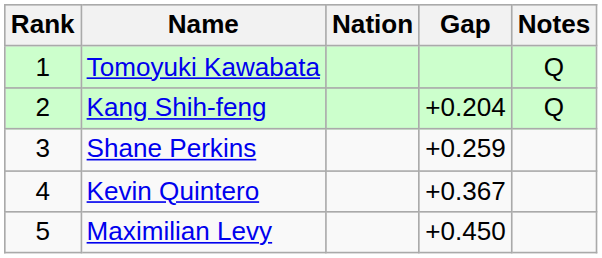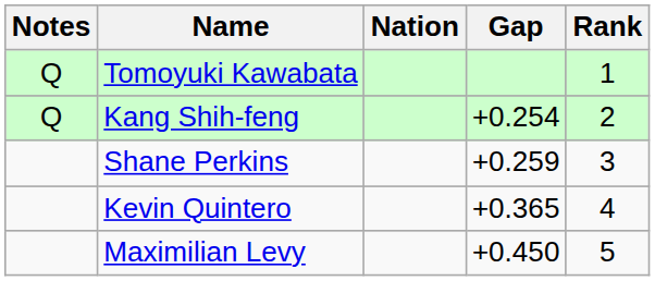columns swapped: Rank <-> Notes
Kang Shih-feng | Gap: +0.204 -> +0.254
Kevin Quintero | Gap: +0.367 -> +0.365
